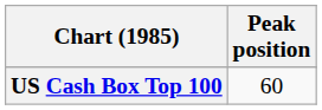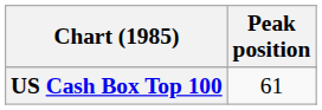US Cash Box Top 100 | Peak position: 60 -> 61
